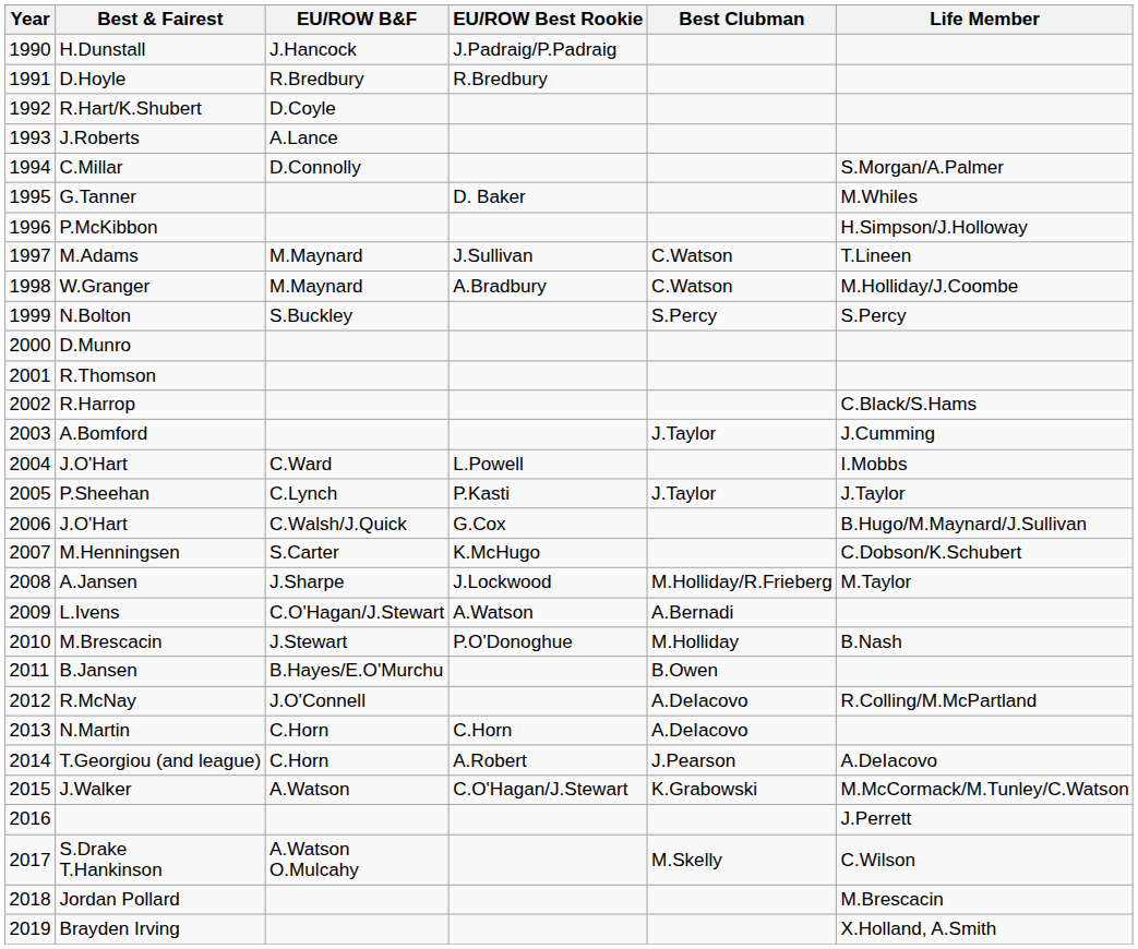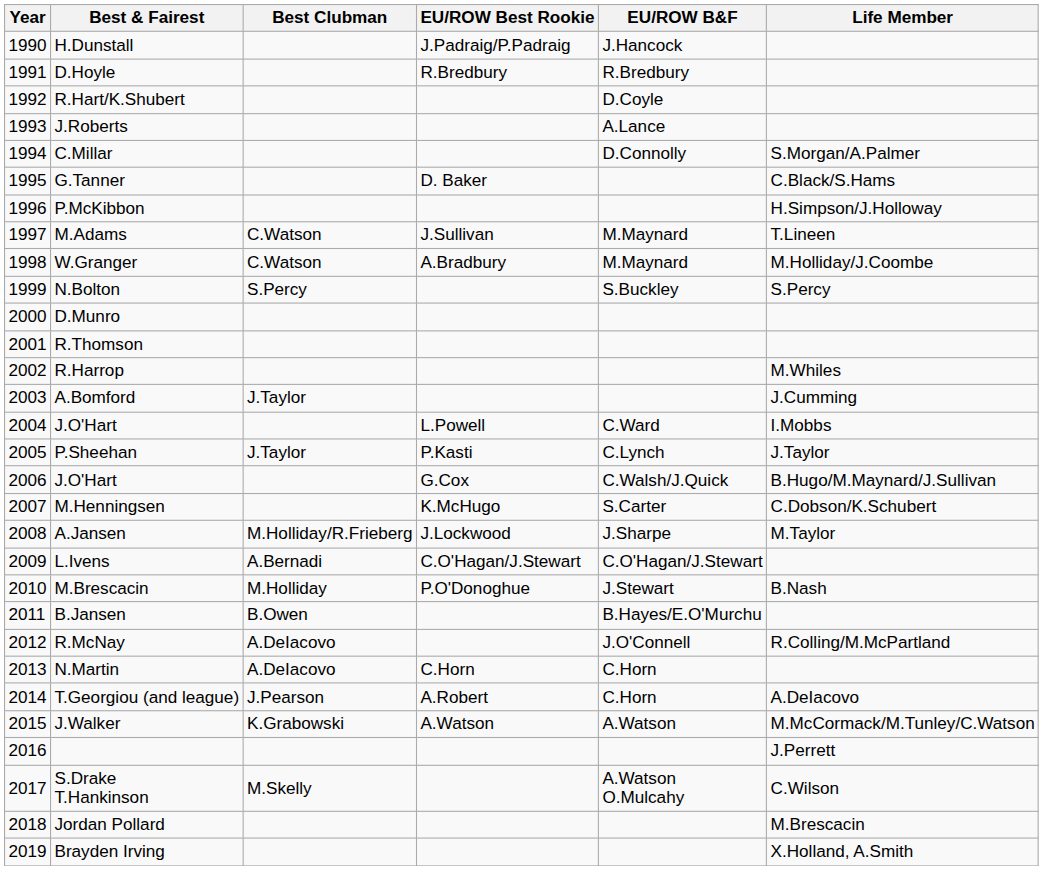columns swapped: EU/ROW B&F <-> Best Clubman
G.Tanner | Life Member: M.Whiles -> C.Black/S.Hams
R.Harrop | Life Member: C.Black/S.Hams -> M.Whiles
L.Ivens | EU/ROW Best Rookie: A.Watson -> C.O'Hagan/J.Stewart
J.Walker | EU/ROW Best Rookie: C.O'Hagan/J.Stewart -> A.Watson
